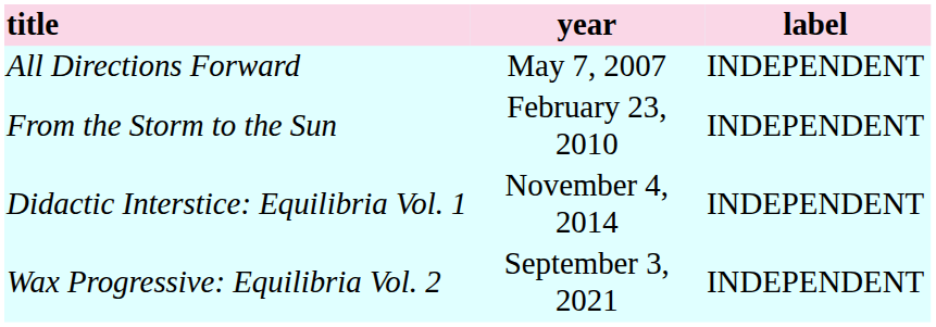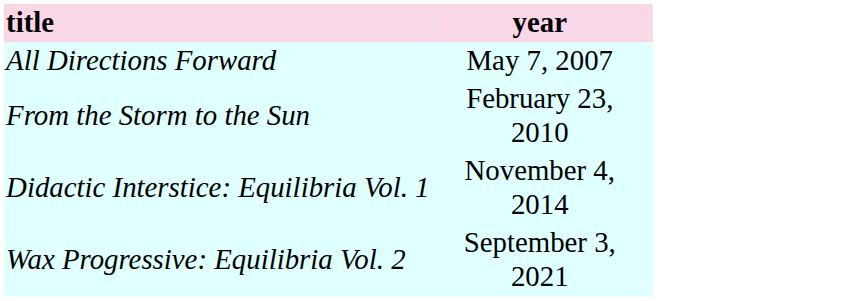- column: label | INDEPENDENT | INDEPENDENT | INDEPENDENT | INDEPENDENT
